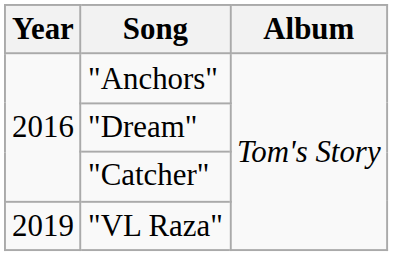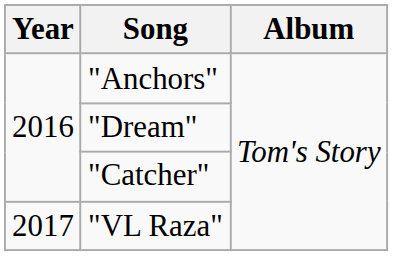"VL Raza" | Year: 2019 -> 2017
